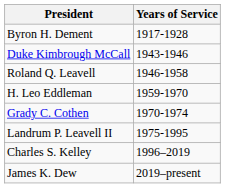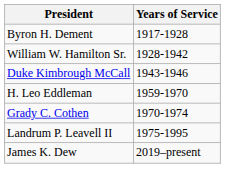+ row: William W. Hamilton Sr. | 1928-1942
- row: Roland Q. Leavell | 1946-1958
- row: Charles S. Kelley | 1996–2019
